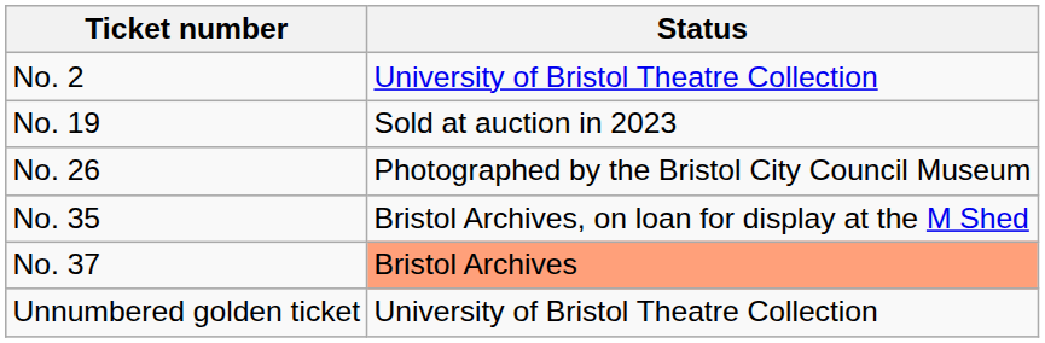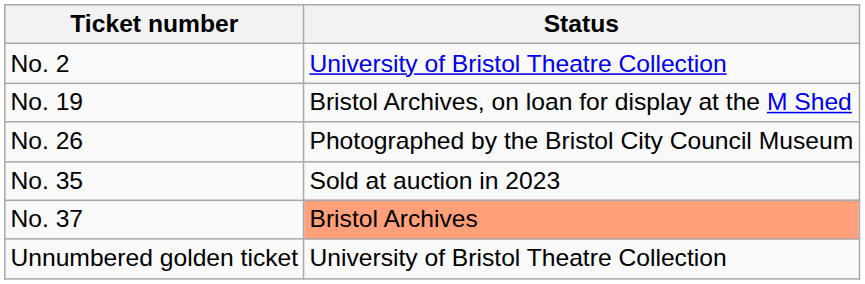No. 19 | Status: Sold at auction in 2023 -> Bristol Archives, on loan for display at the M Shed
No. 35 | Status: Bristol Archives, on loan for display at the M Shed -> Sold at auction in 2023
